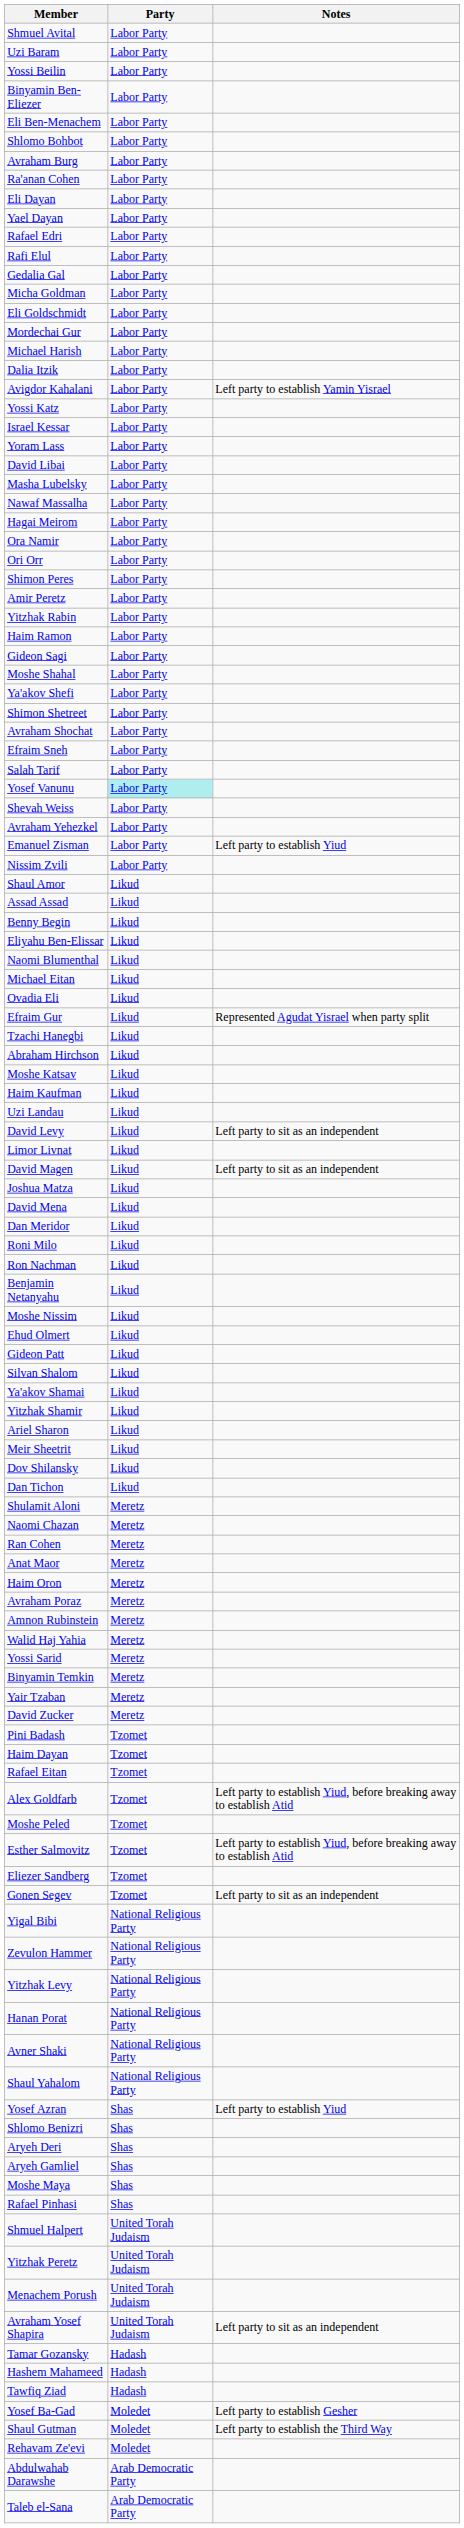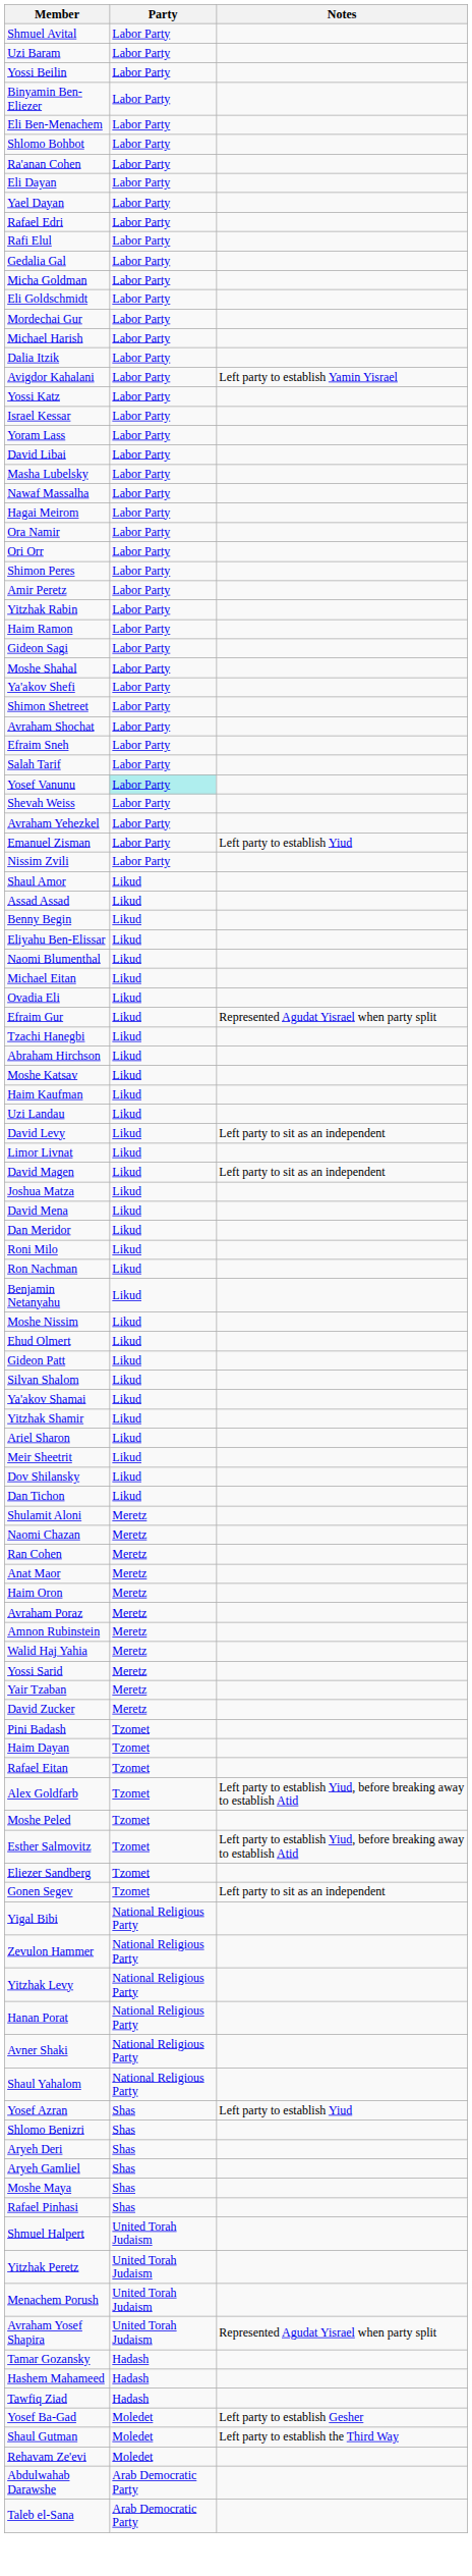- row: Avraham Burg | Labor Party
- row: Binyamin Temkin | Meretz
Avraham Yosef Shapira | Notes: Left party to sit as an independent -> Represented Agudat Yisrael when party split
